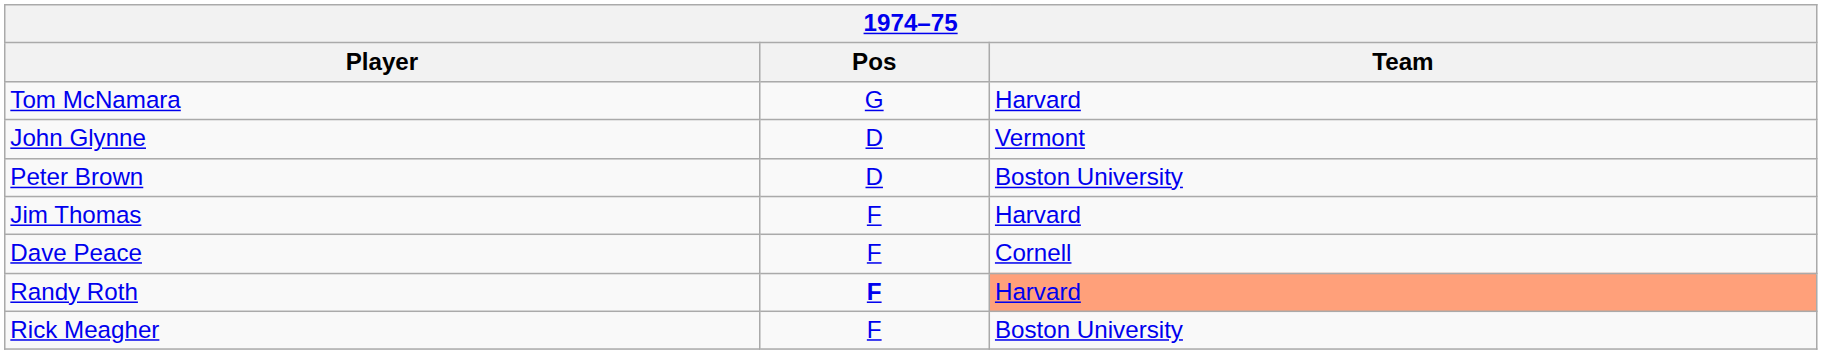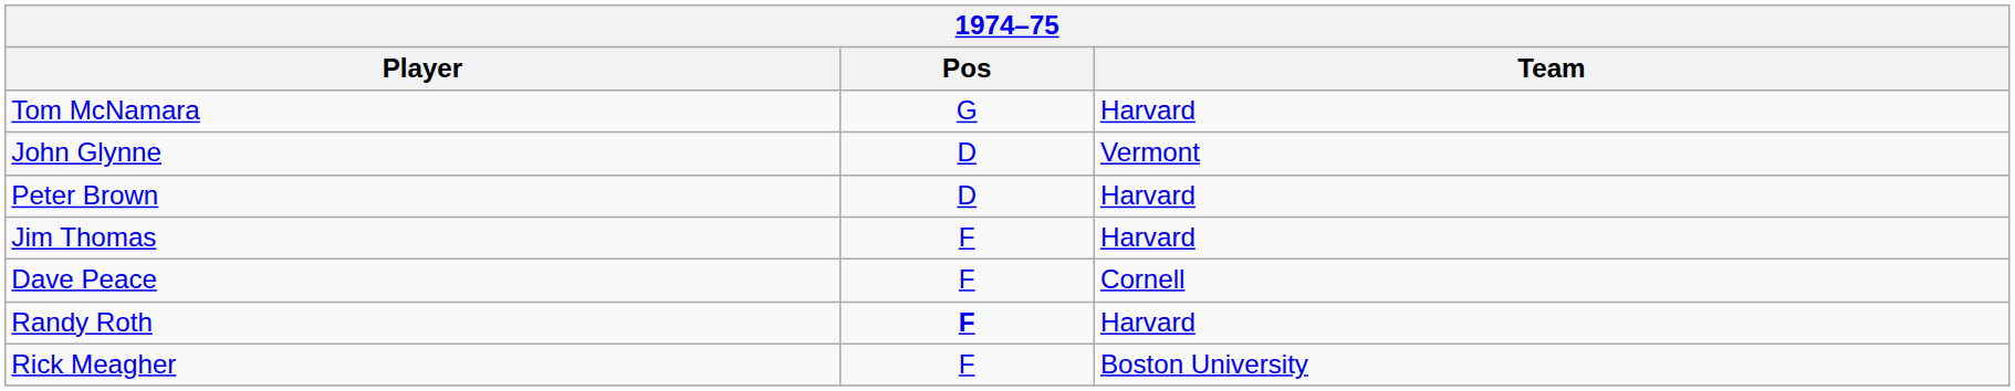Peter Brown | Team: Boston University -> Harvard
Randy Roth | Team: lightsalmon background -> no background
